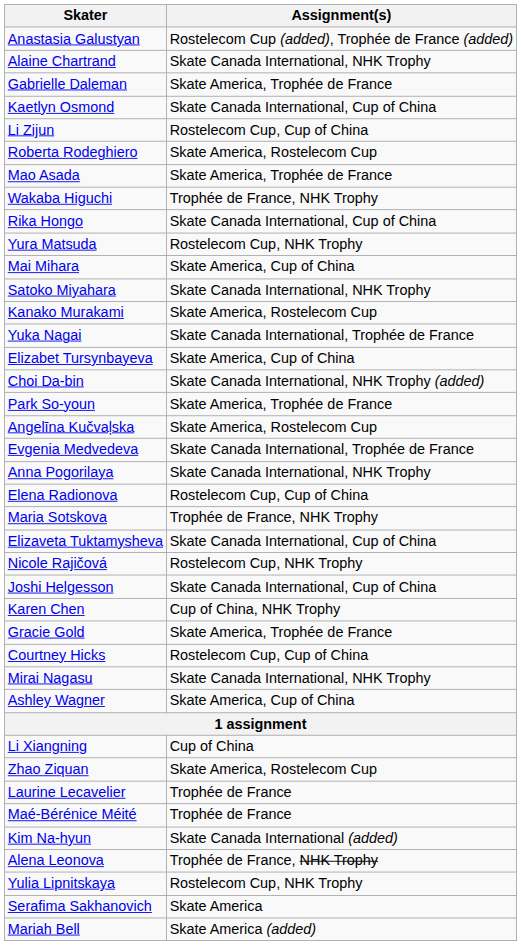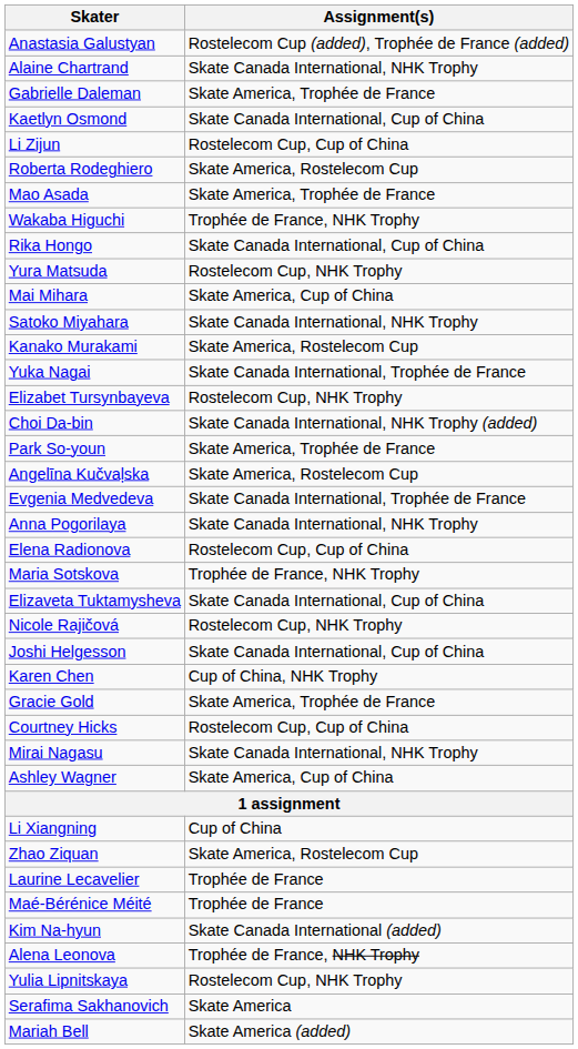Elizabet Tursynbayeva | Assignment(s): Skate America, Cup of China -> Rostelecom Cup, NHK Trophy
